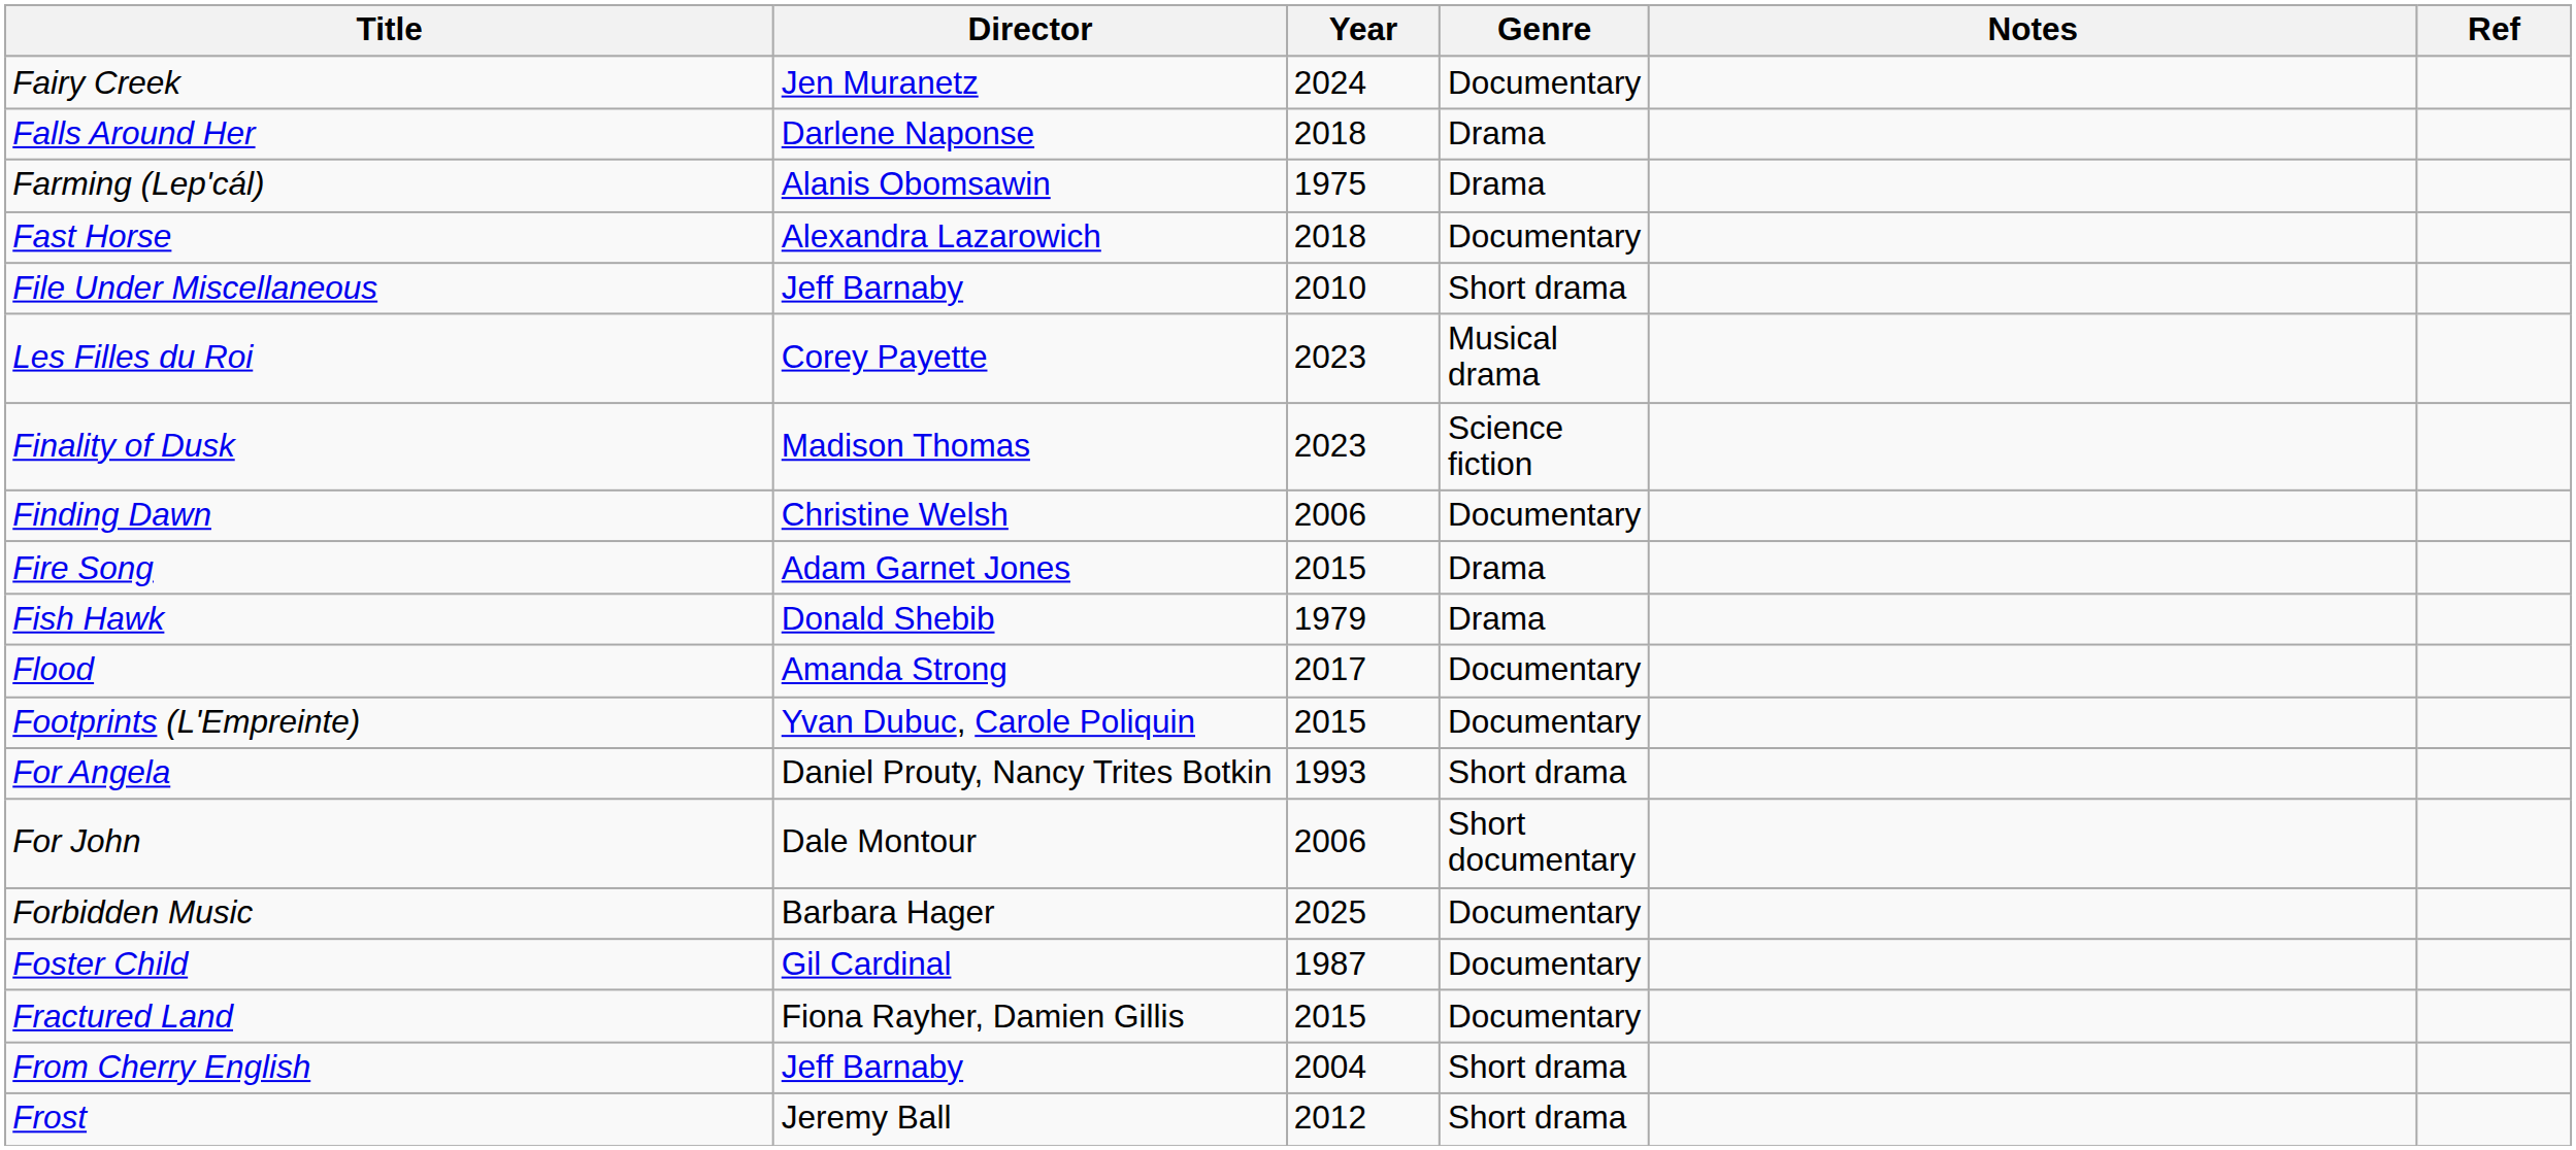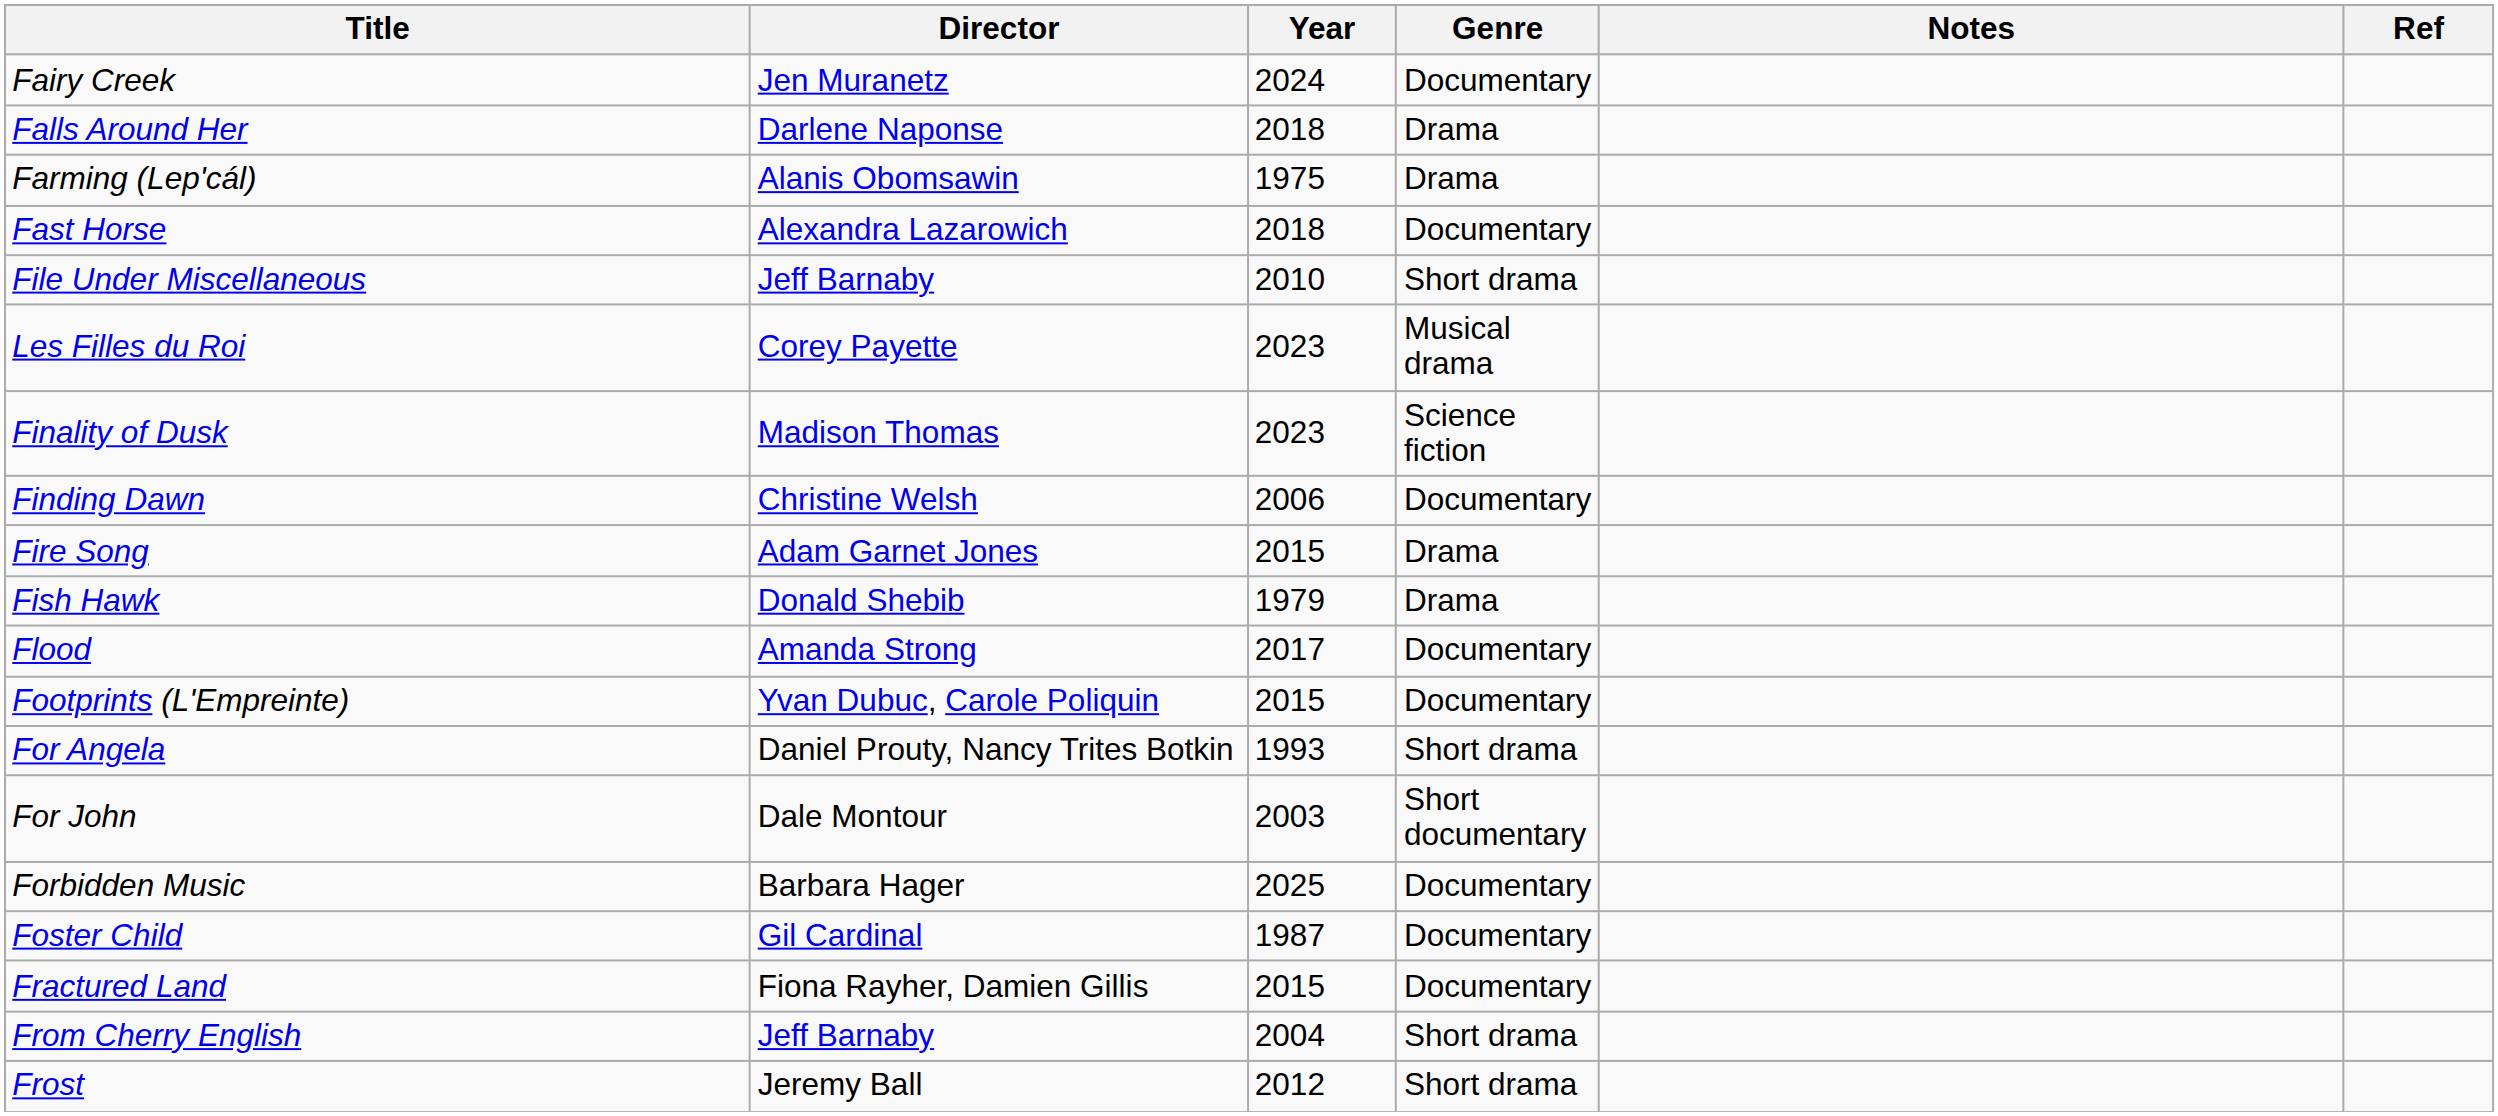For John | Year: 2006 -> 2003
